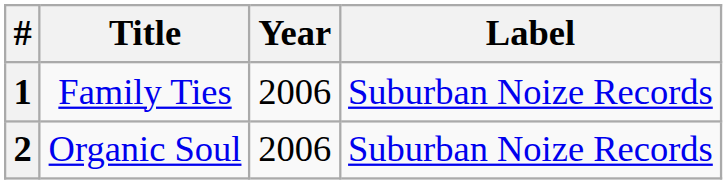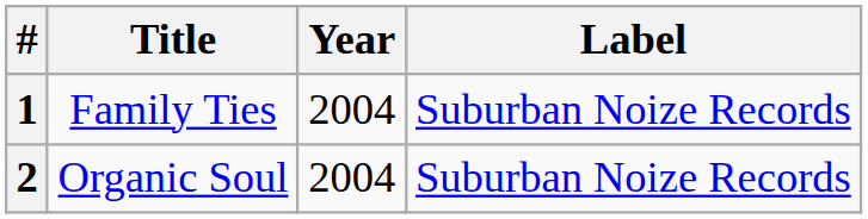1 | Year: 2006 -> 2004
2 | Year: 2006 -> 2004
